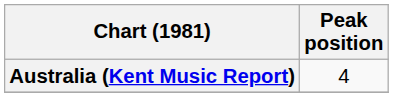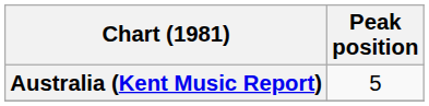Australia (Kent Music Report) | Peak position: 4 -> 5
